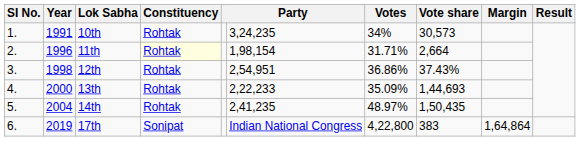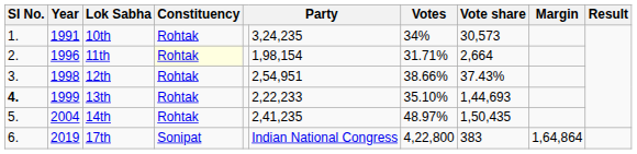12th | Votes: 36.86% -> 38.66%
13th | SI No.: normal -> bold
13th | Year: 2000 -> 1999
13th | Votes: 35.09% -> 35.10%
